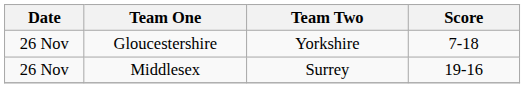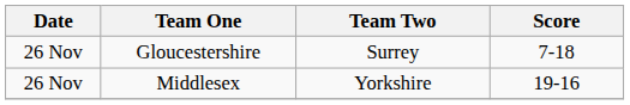Gloucestershire | Team Two: Yorkshire -> Surrey
Middlesex | Team Two: Surrey -> Yorkshire
